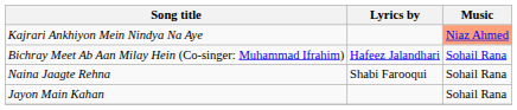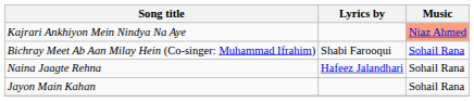Bichray Meet Ab Aan Milay Hein (Co-singer: Muhammad Ifrahim) | Lyrics by: Hafeez Jalandhari -> Shabi Farooqui
Naina Jaagte Rehna | Lyrics by: Shabi Farooqui -> Hafeez Jalandhari
